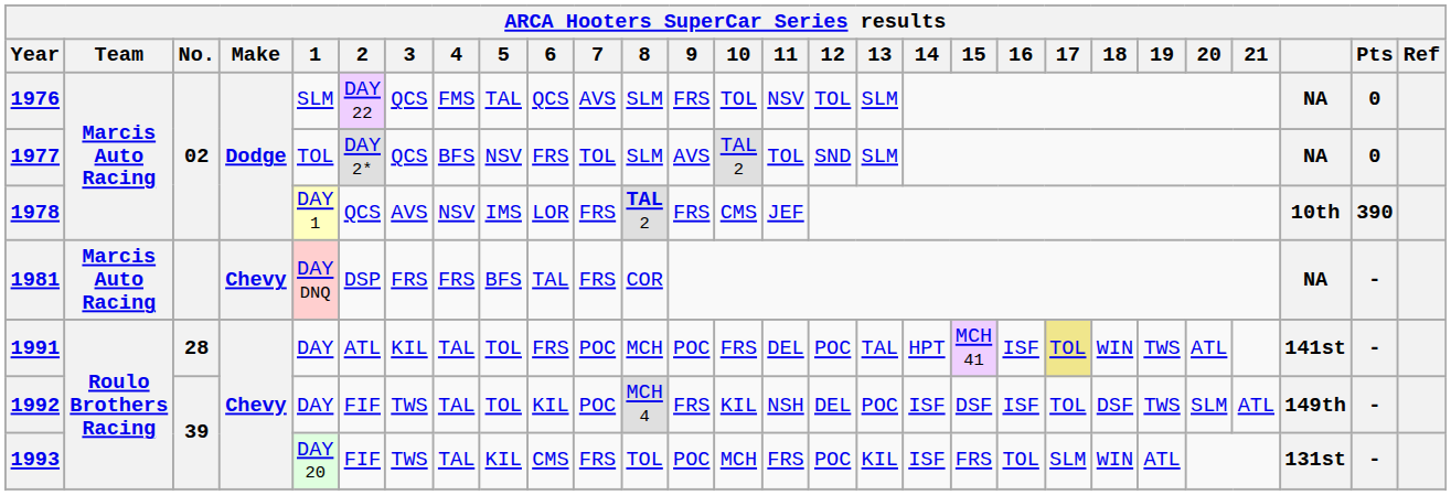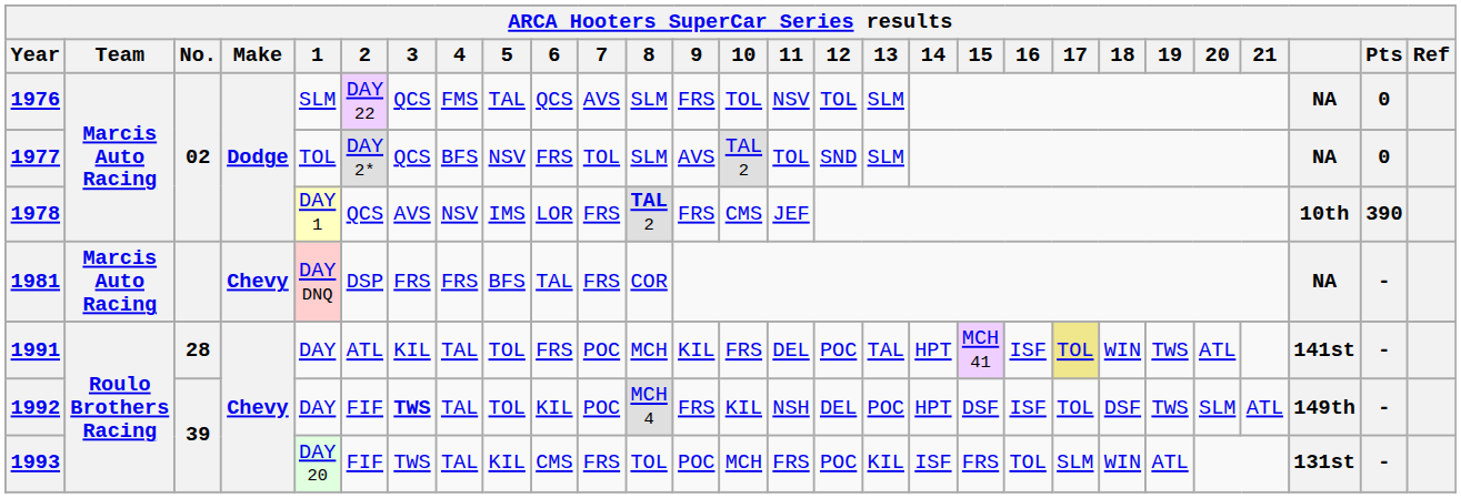1991 | 9: POC -> KIL
1992 | 3: normal -> bold
1992 | 14: ISF -> HPT
